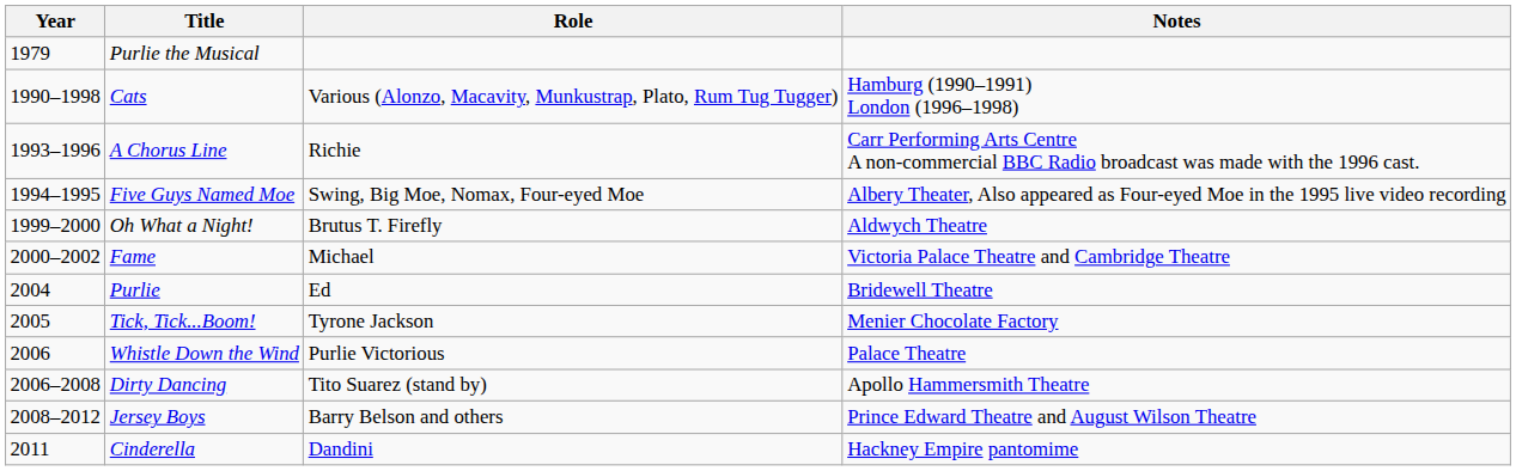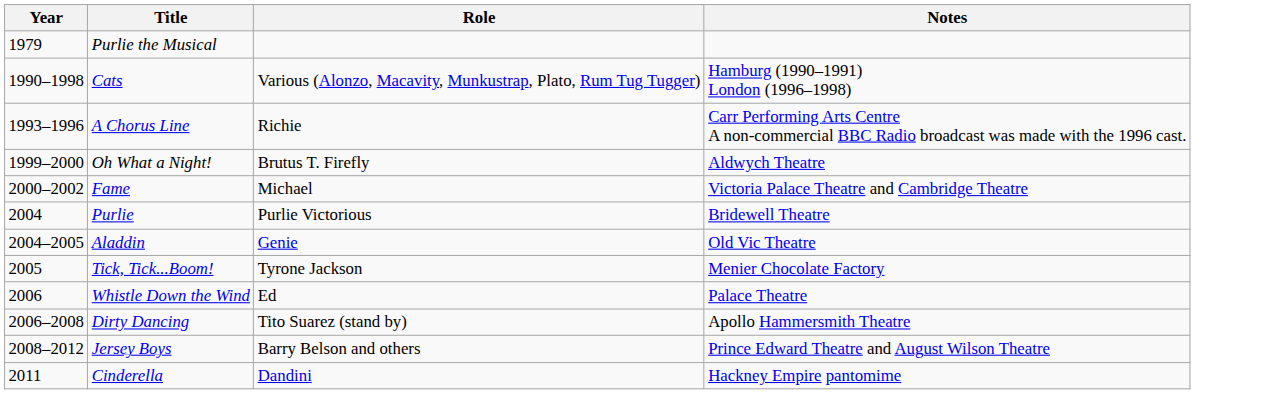- row: 1994–1995 | Five Guys Named Moe | Swing, Big Moe, Nomax, Four-eyed Moe | Albery Theater, Also appeared as Four-eyed Moe in the 1995 live video recording
Purlie | Role: Ed -> Purlie Victorious
+ row: 2004–2005 | Aladdin | Genie | Old Vic Theatre
Whistle Down the Wind | Role: Purlie Victorious -> Ed
